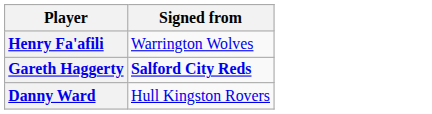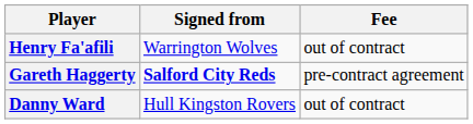+ column: Fee | out of contract | pre-contract agreement | out of contract
